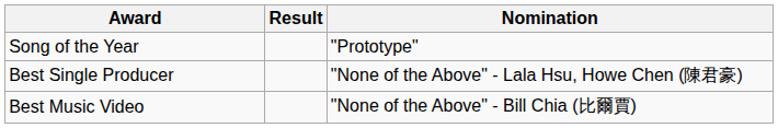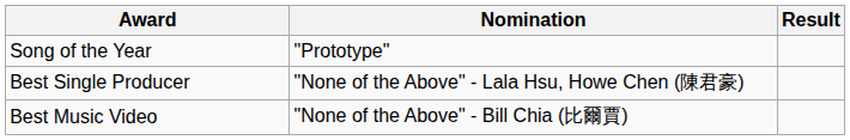columns swapped: Nomination <-> Result
